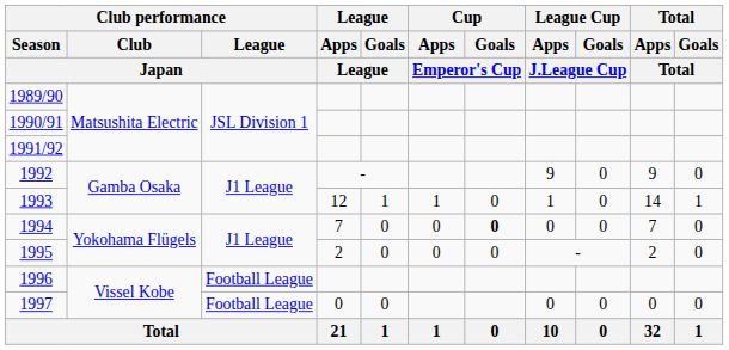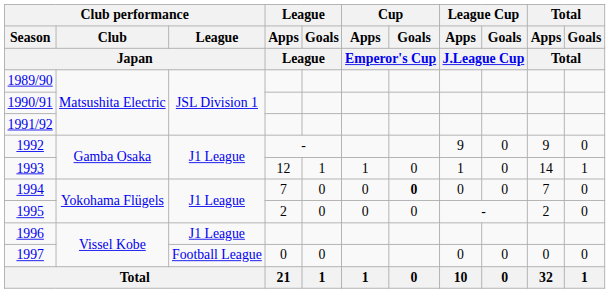1996 | Club performance / League / Japan: Football League -> J1 League
